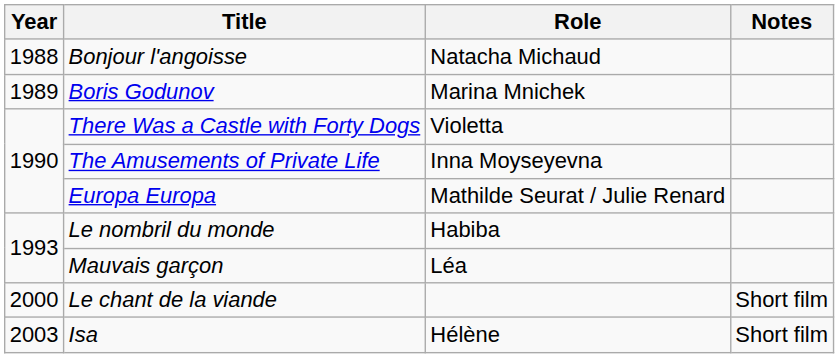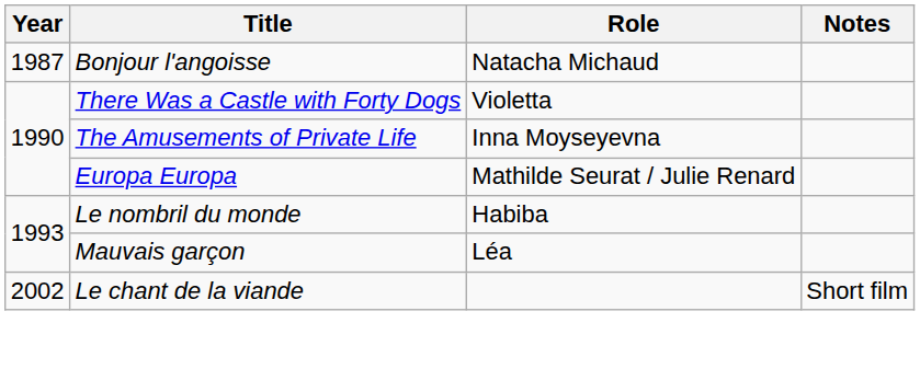Bonjour l'angoisse | Year: 1988 -> 1987
- row: 1989 | Boris Godunov | Marina Mnichek
Le chant de la viande | Year: 2000 -> 2002
- row: 2003 | Isa | Hélène | Short film
